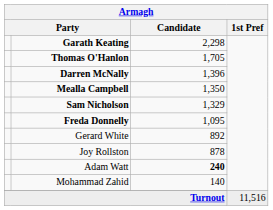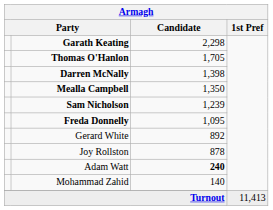Darren McNally | Candidate: 1,396 -> 1,398
Sam Nicholson | Candidate: 1,329 -> 1,239
Turnout | 1st Pref: 11,516 -> 11,413
